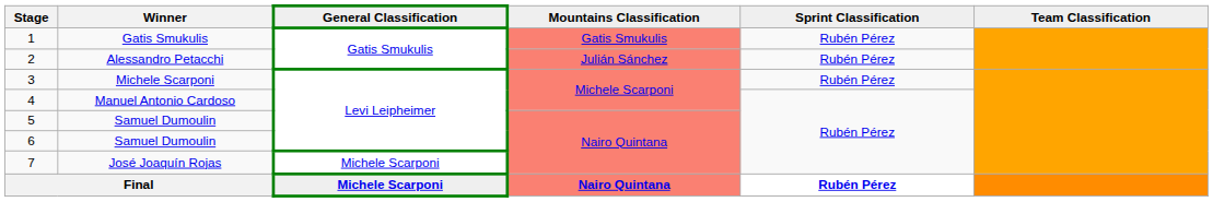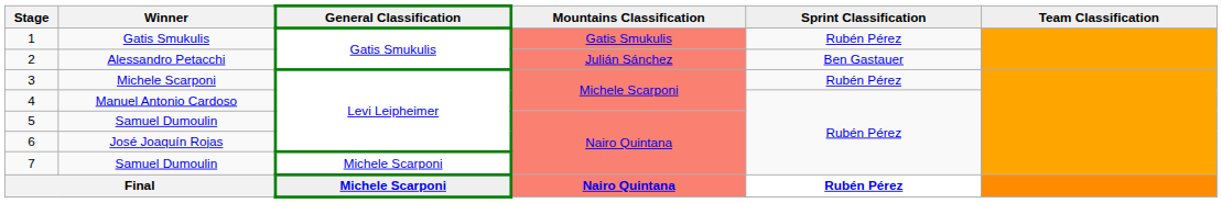2 | Sprint Classification: Rubén Pérez -> Ben Gastauer
6 | Winner: Samuel Dumoulin -> José Joaquín Rojas
7 | Winner: José Joaquín Rojas -> Samuel Dumoulin
